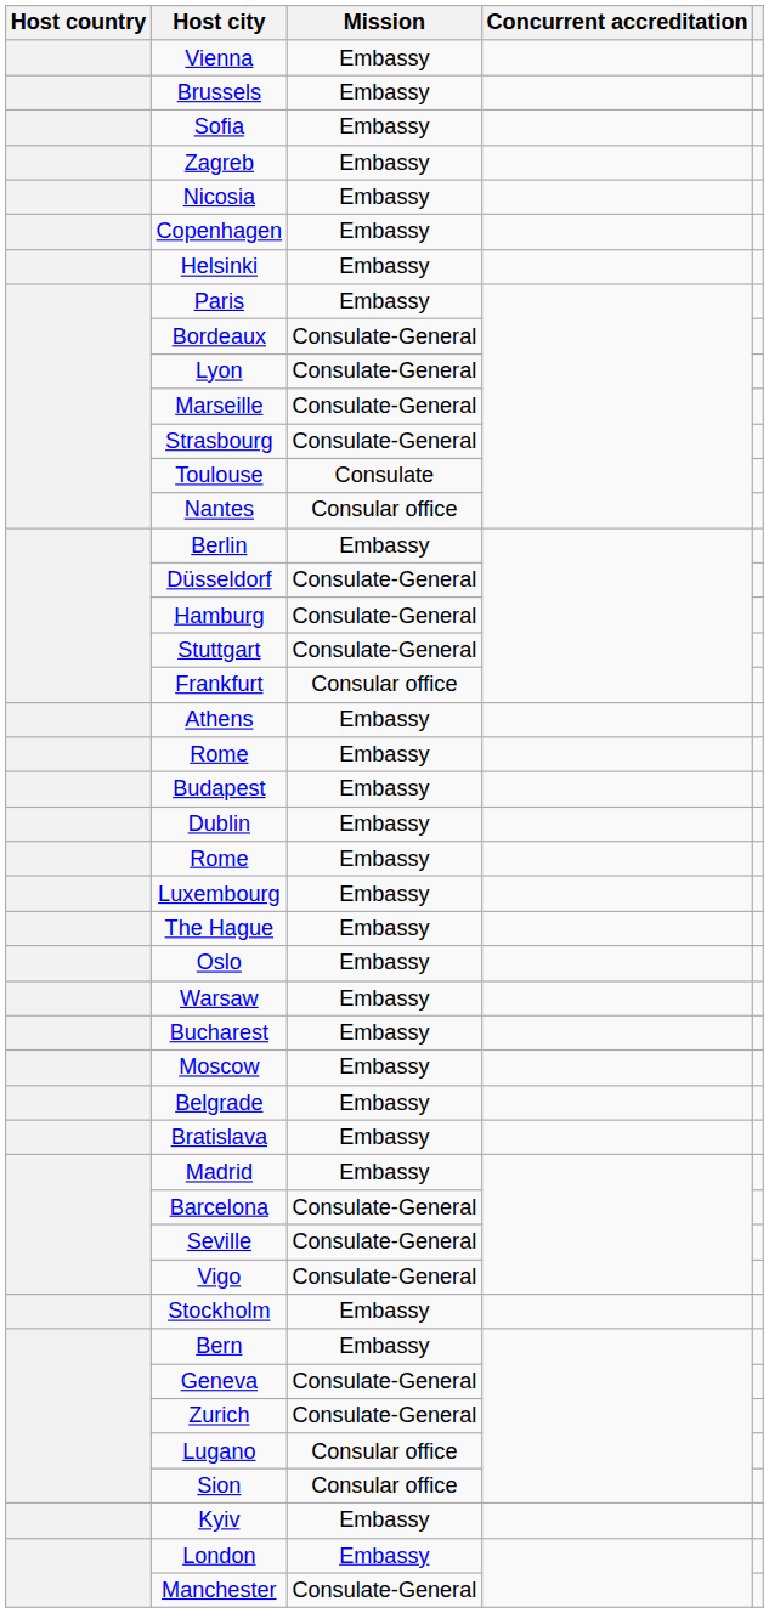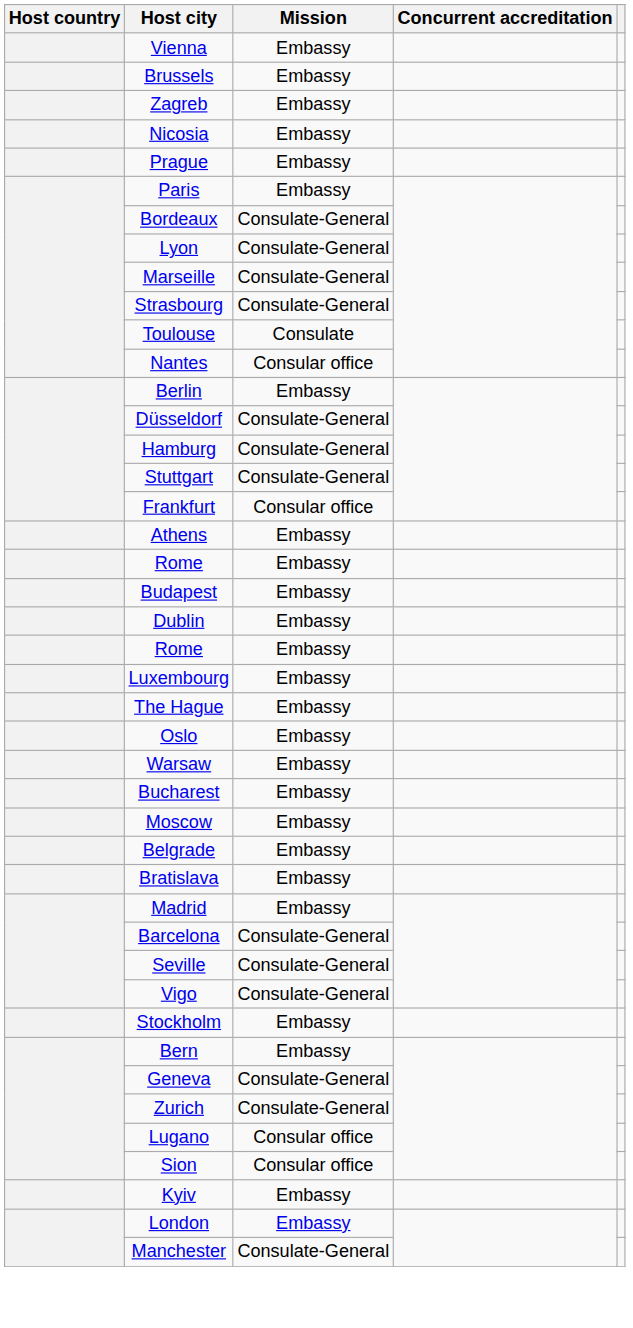- row: Sofia | Embassy
+ row: Prague | Embassy
- row: Copenhagen | Embassy
- row: Helsinki | Embassy
